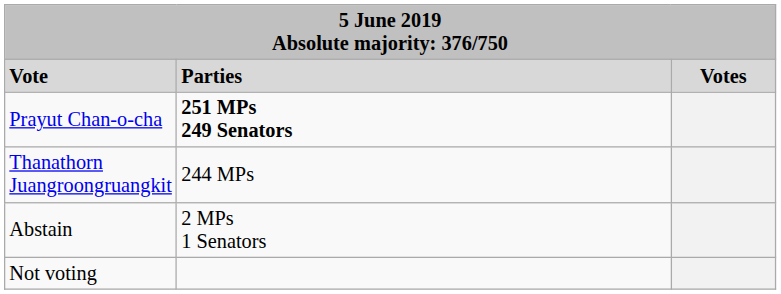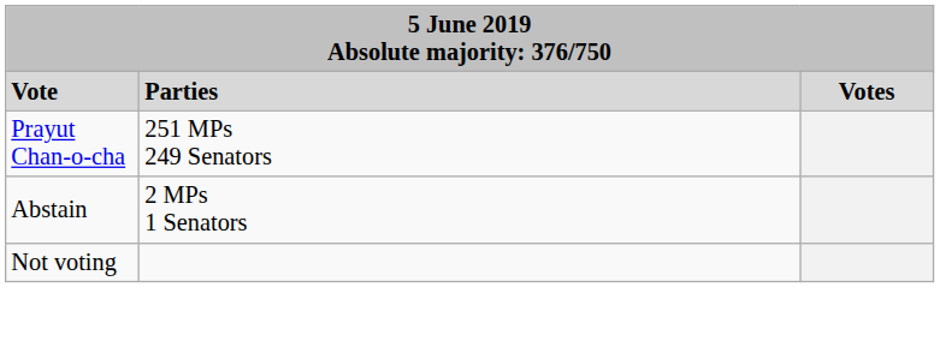Prayut Chan-o-cha | column 2: bold -> normal
- row: Thanathorn Juangroongruangkit | 244 MPs
